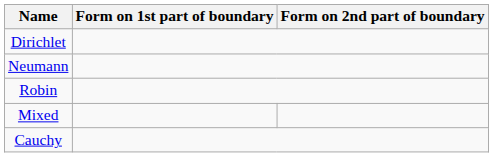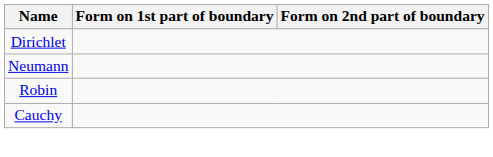- row: Mixed
